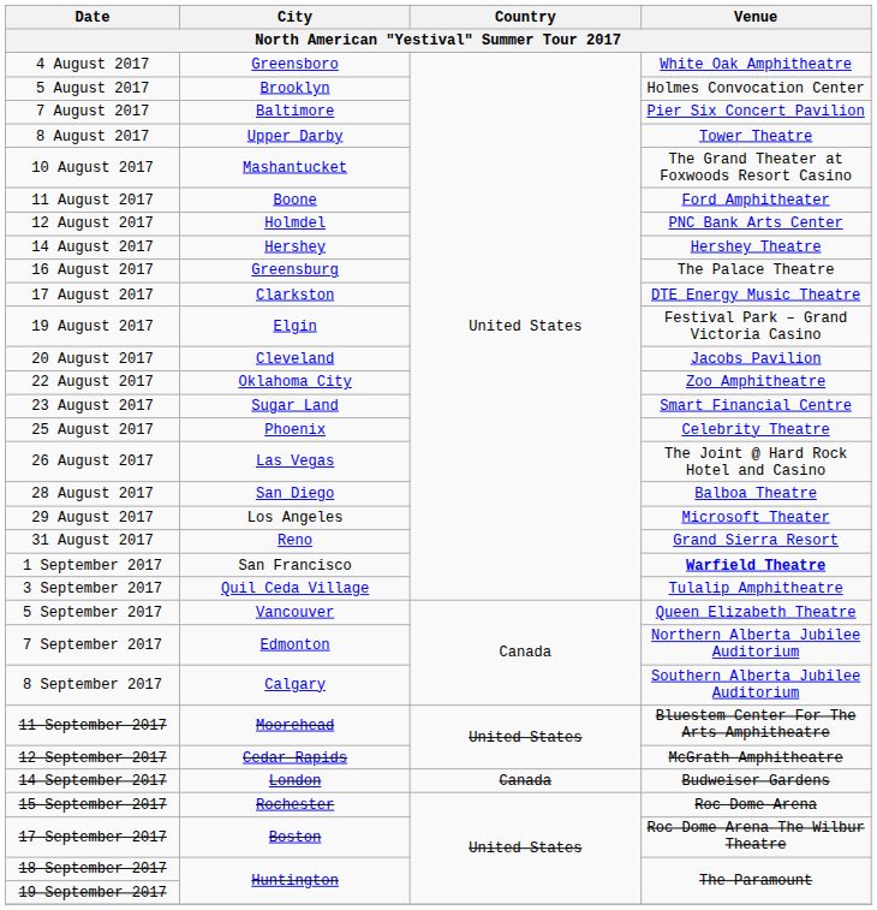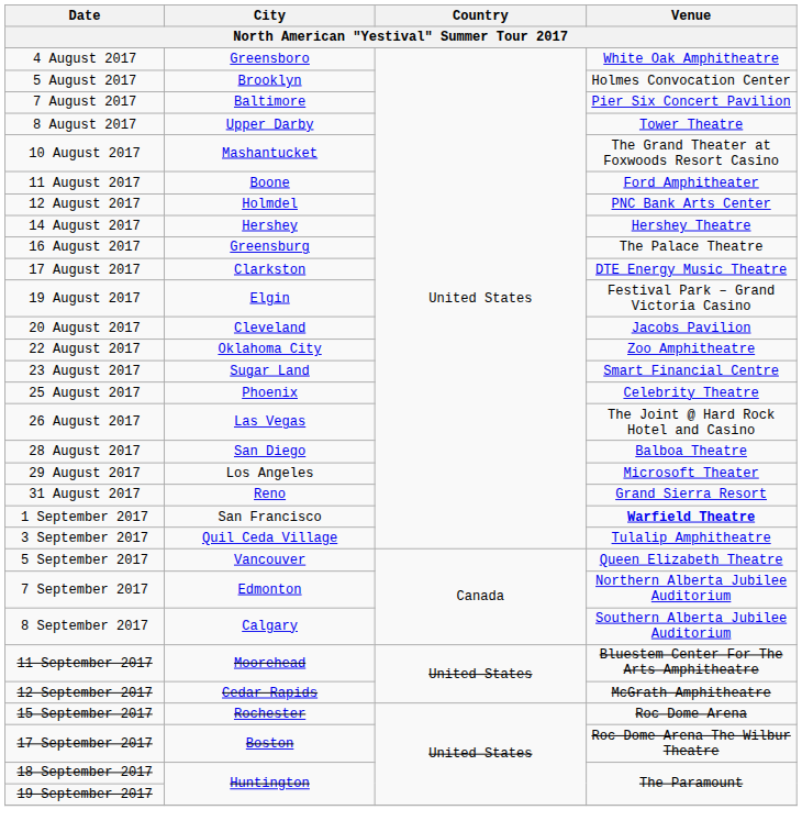- row: 14 September 2017 | London | Canada | Budweiser Gardens
